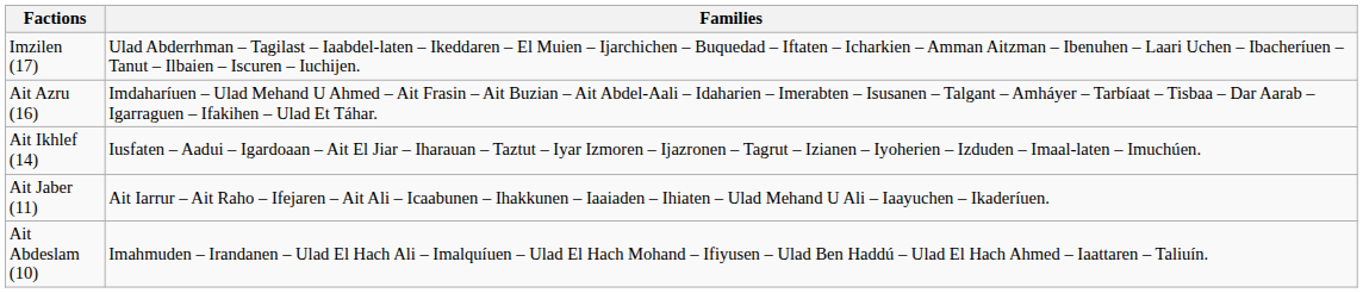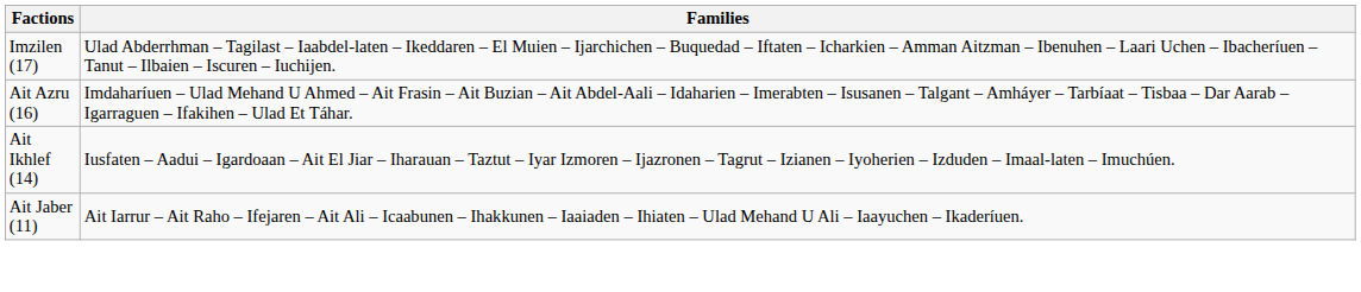- row: Ait Abdeslam (10) | Imahmuden – Irandanen – Ulad El Hach Ali – Imalquíuen – Ulad El Hach Mohand – Ifiyusen – Ulad Ben Haddú – Ulad El Hach Ahmed – Iaattaren – Taliuín.
